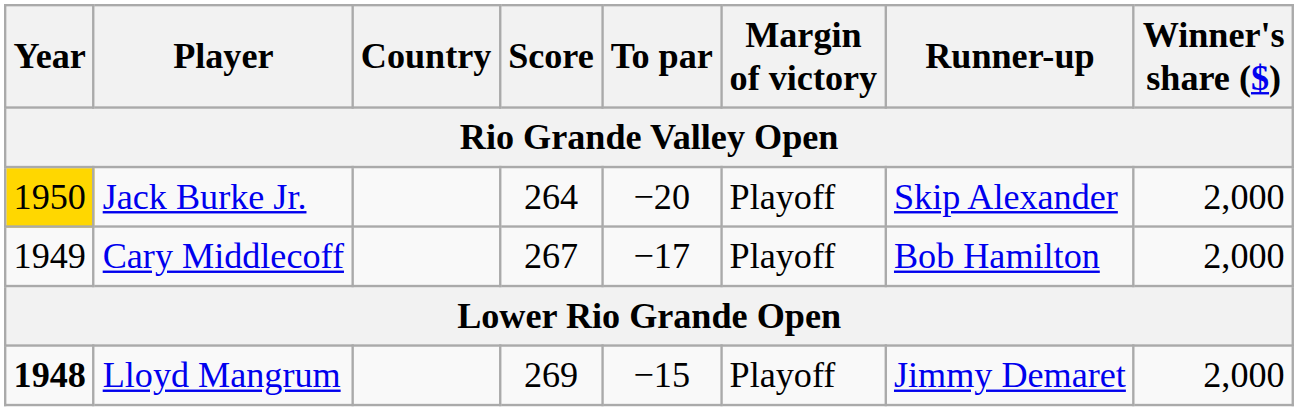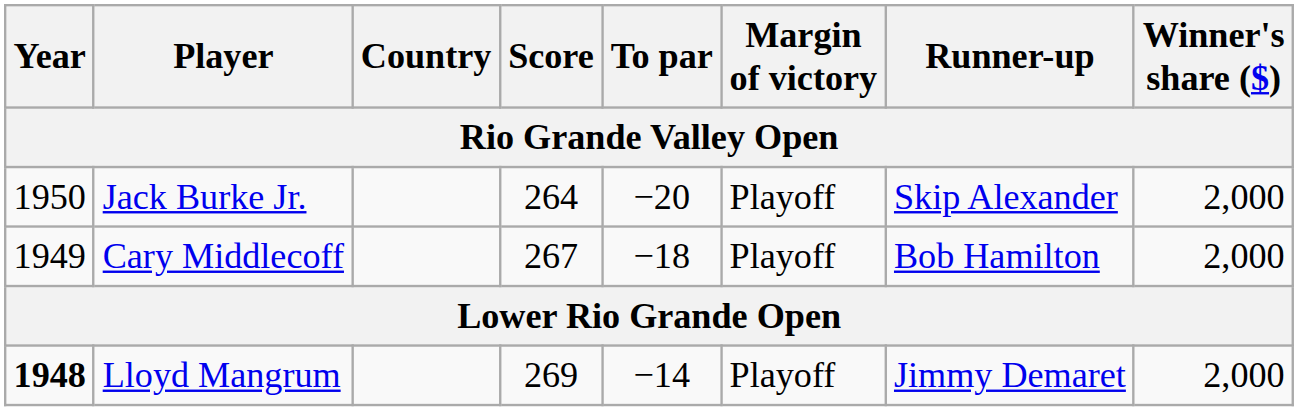Jack Burke Jr. | Year: gold background -> no background
Cary Middlecoff | To par: −17 -> −18
Lloyd Mangrum | To par: −15 -> −14
